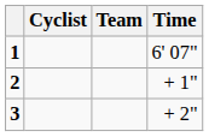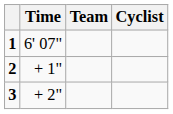columns swapped: Cyclist <-> Time
